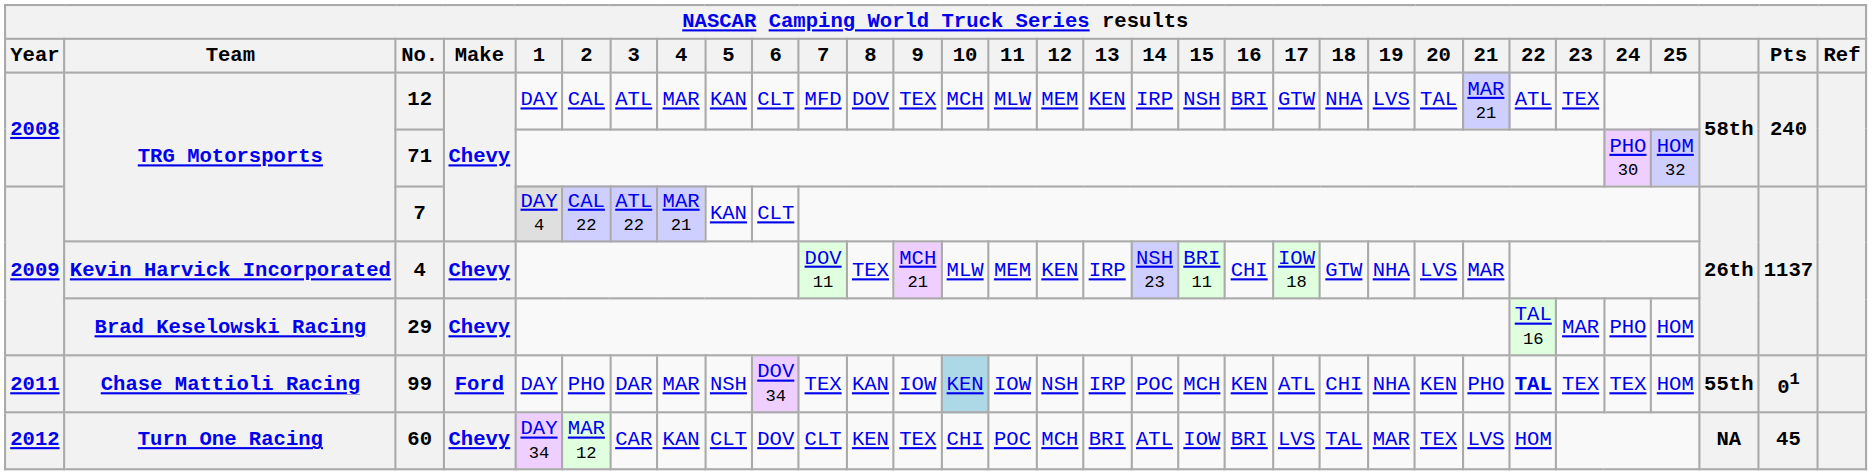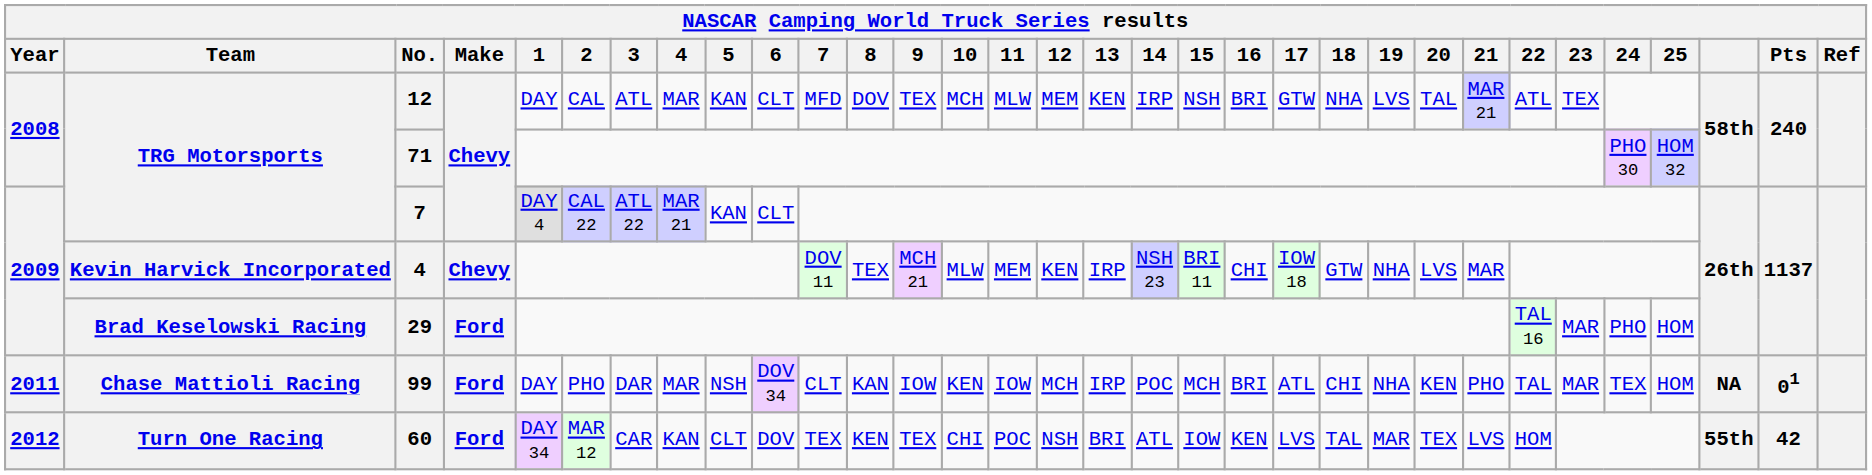29 | Make: Chevy -> Ford
99 | 7: TEX -> CLT
99 | 10: lightblue background -> no background
99 | 12: NSH -> MCH
99 | 16: KEN -> BRI
99 | 22: bold -> normal
99 | 23: TEX -> MAR
99 | column 30: 55th -> NA
60 | Make: Chevy -> Ford
60 | 7: CLT -> TEX
60 | 12: MCH -> NSH
60 | 16: BRI -> KEN
60 | column 30: NA -> 55th
60 | Pts: 45 -> 42
